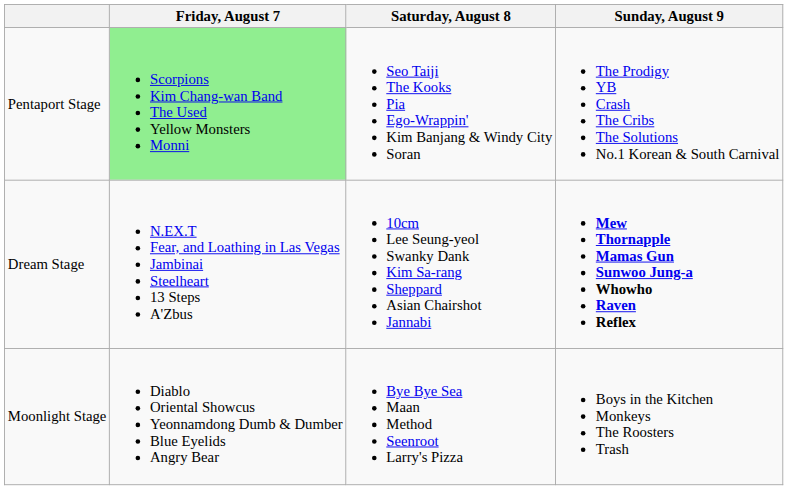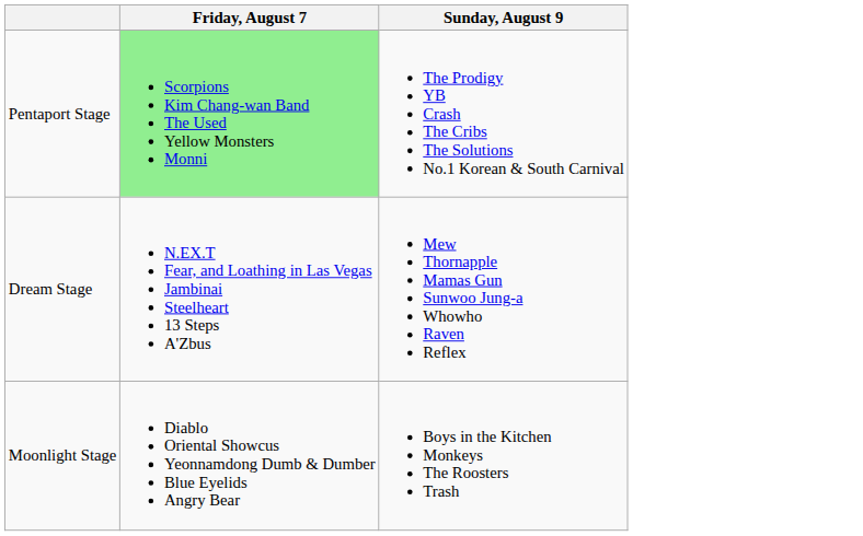- column: Saturday, August 8 | Seo Taiji The Kooks Pia Ego-Wrappin' Kim Banjang & Windy City Soran | 10cm Lee Seung-yeol Swanky Dank Kim Sa-rang Sheppard Asian Chairshot Jannabi | Bye Bye Sea Maan Method Seenroot Larry's Pizza
Dream Stage | Sunday, August 9: bold -> normal
